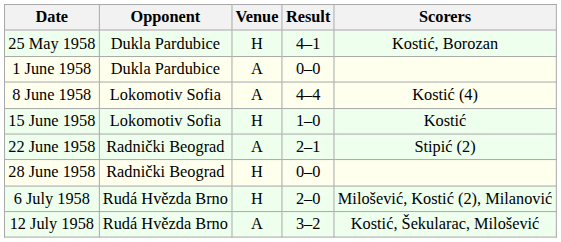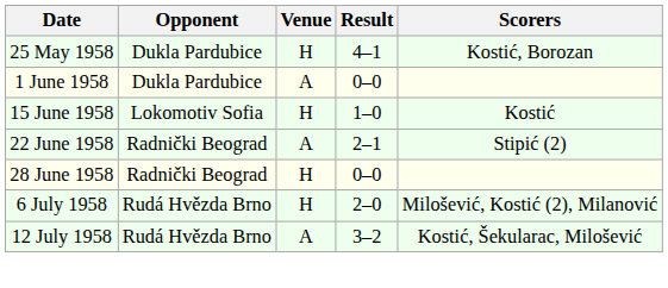- row: 8 June 1958 | Lokomotiv Sofia | A | 4–4 | Kostić (4)
